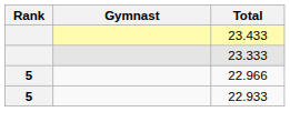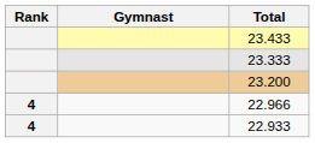+ row: 23.200
22.966 | Rank: 5 -> 4
22.933 | Rank: 5 -> 4
